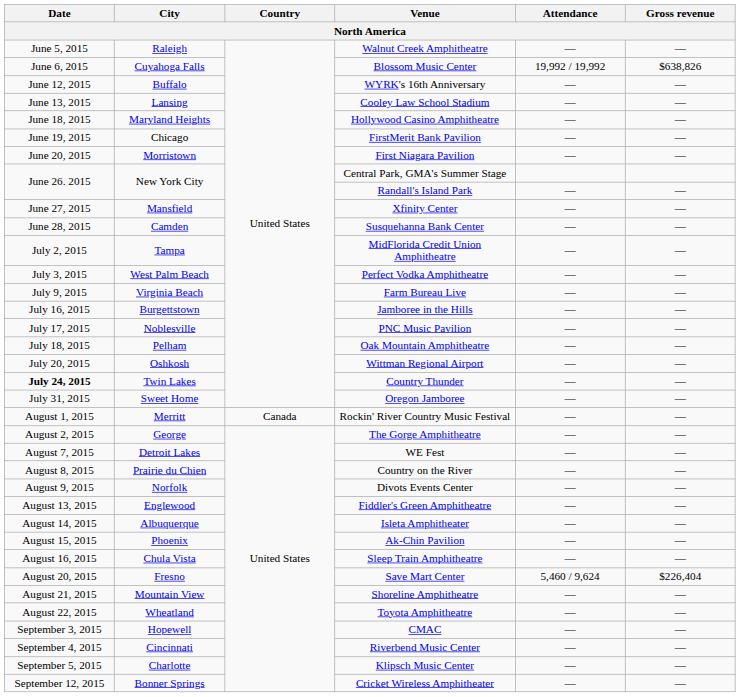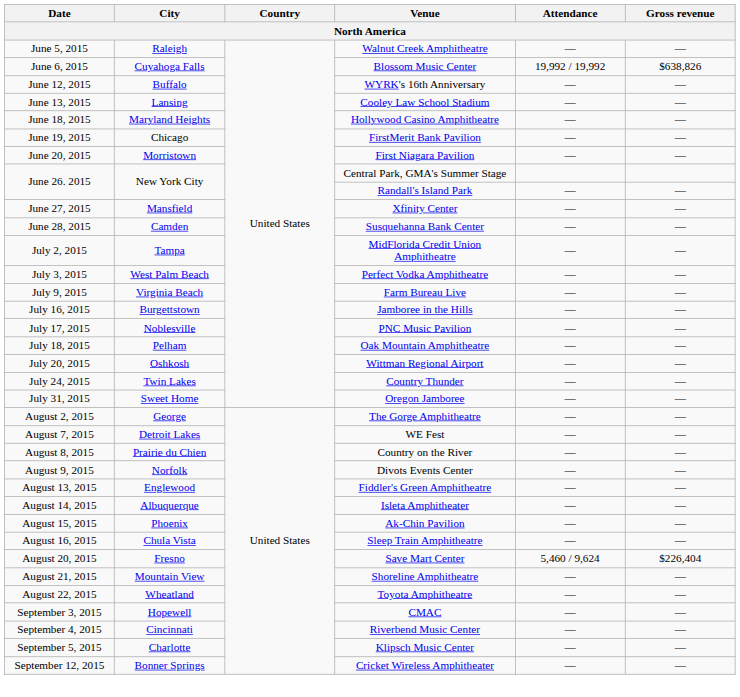Country Thunder | Date: bold -> normal
- row: August 1, 2015 | Merritt | Canada | Rockin' River Country Music Festival | — | —
